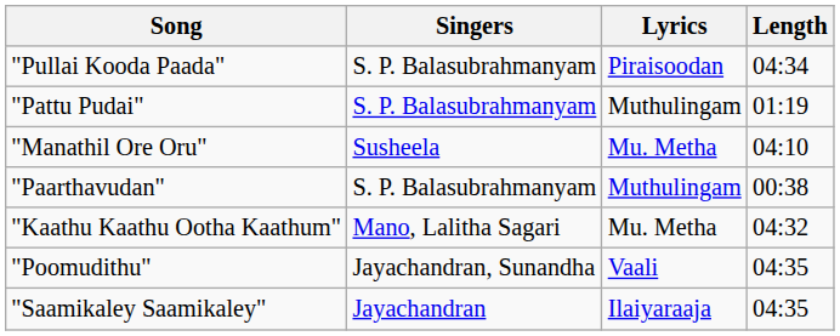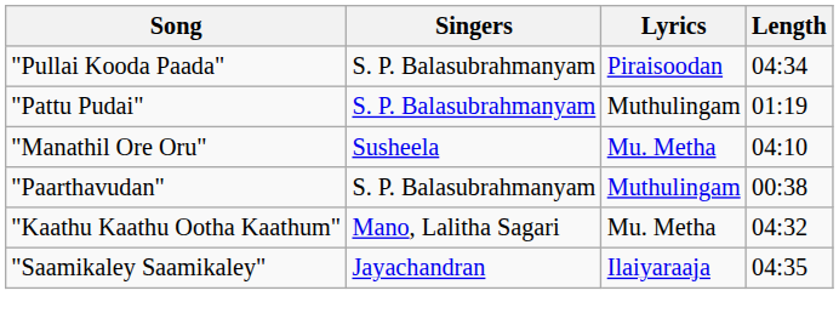- row: "Poomudithu" | Jayachandran, Sunandha | Vaali | 04:35
